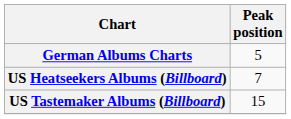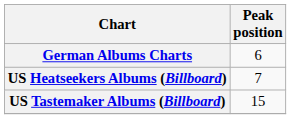German Albums Charts | Peak position: 5 -> 6
